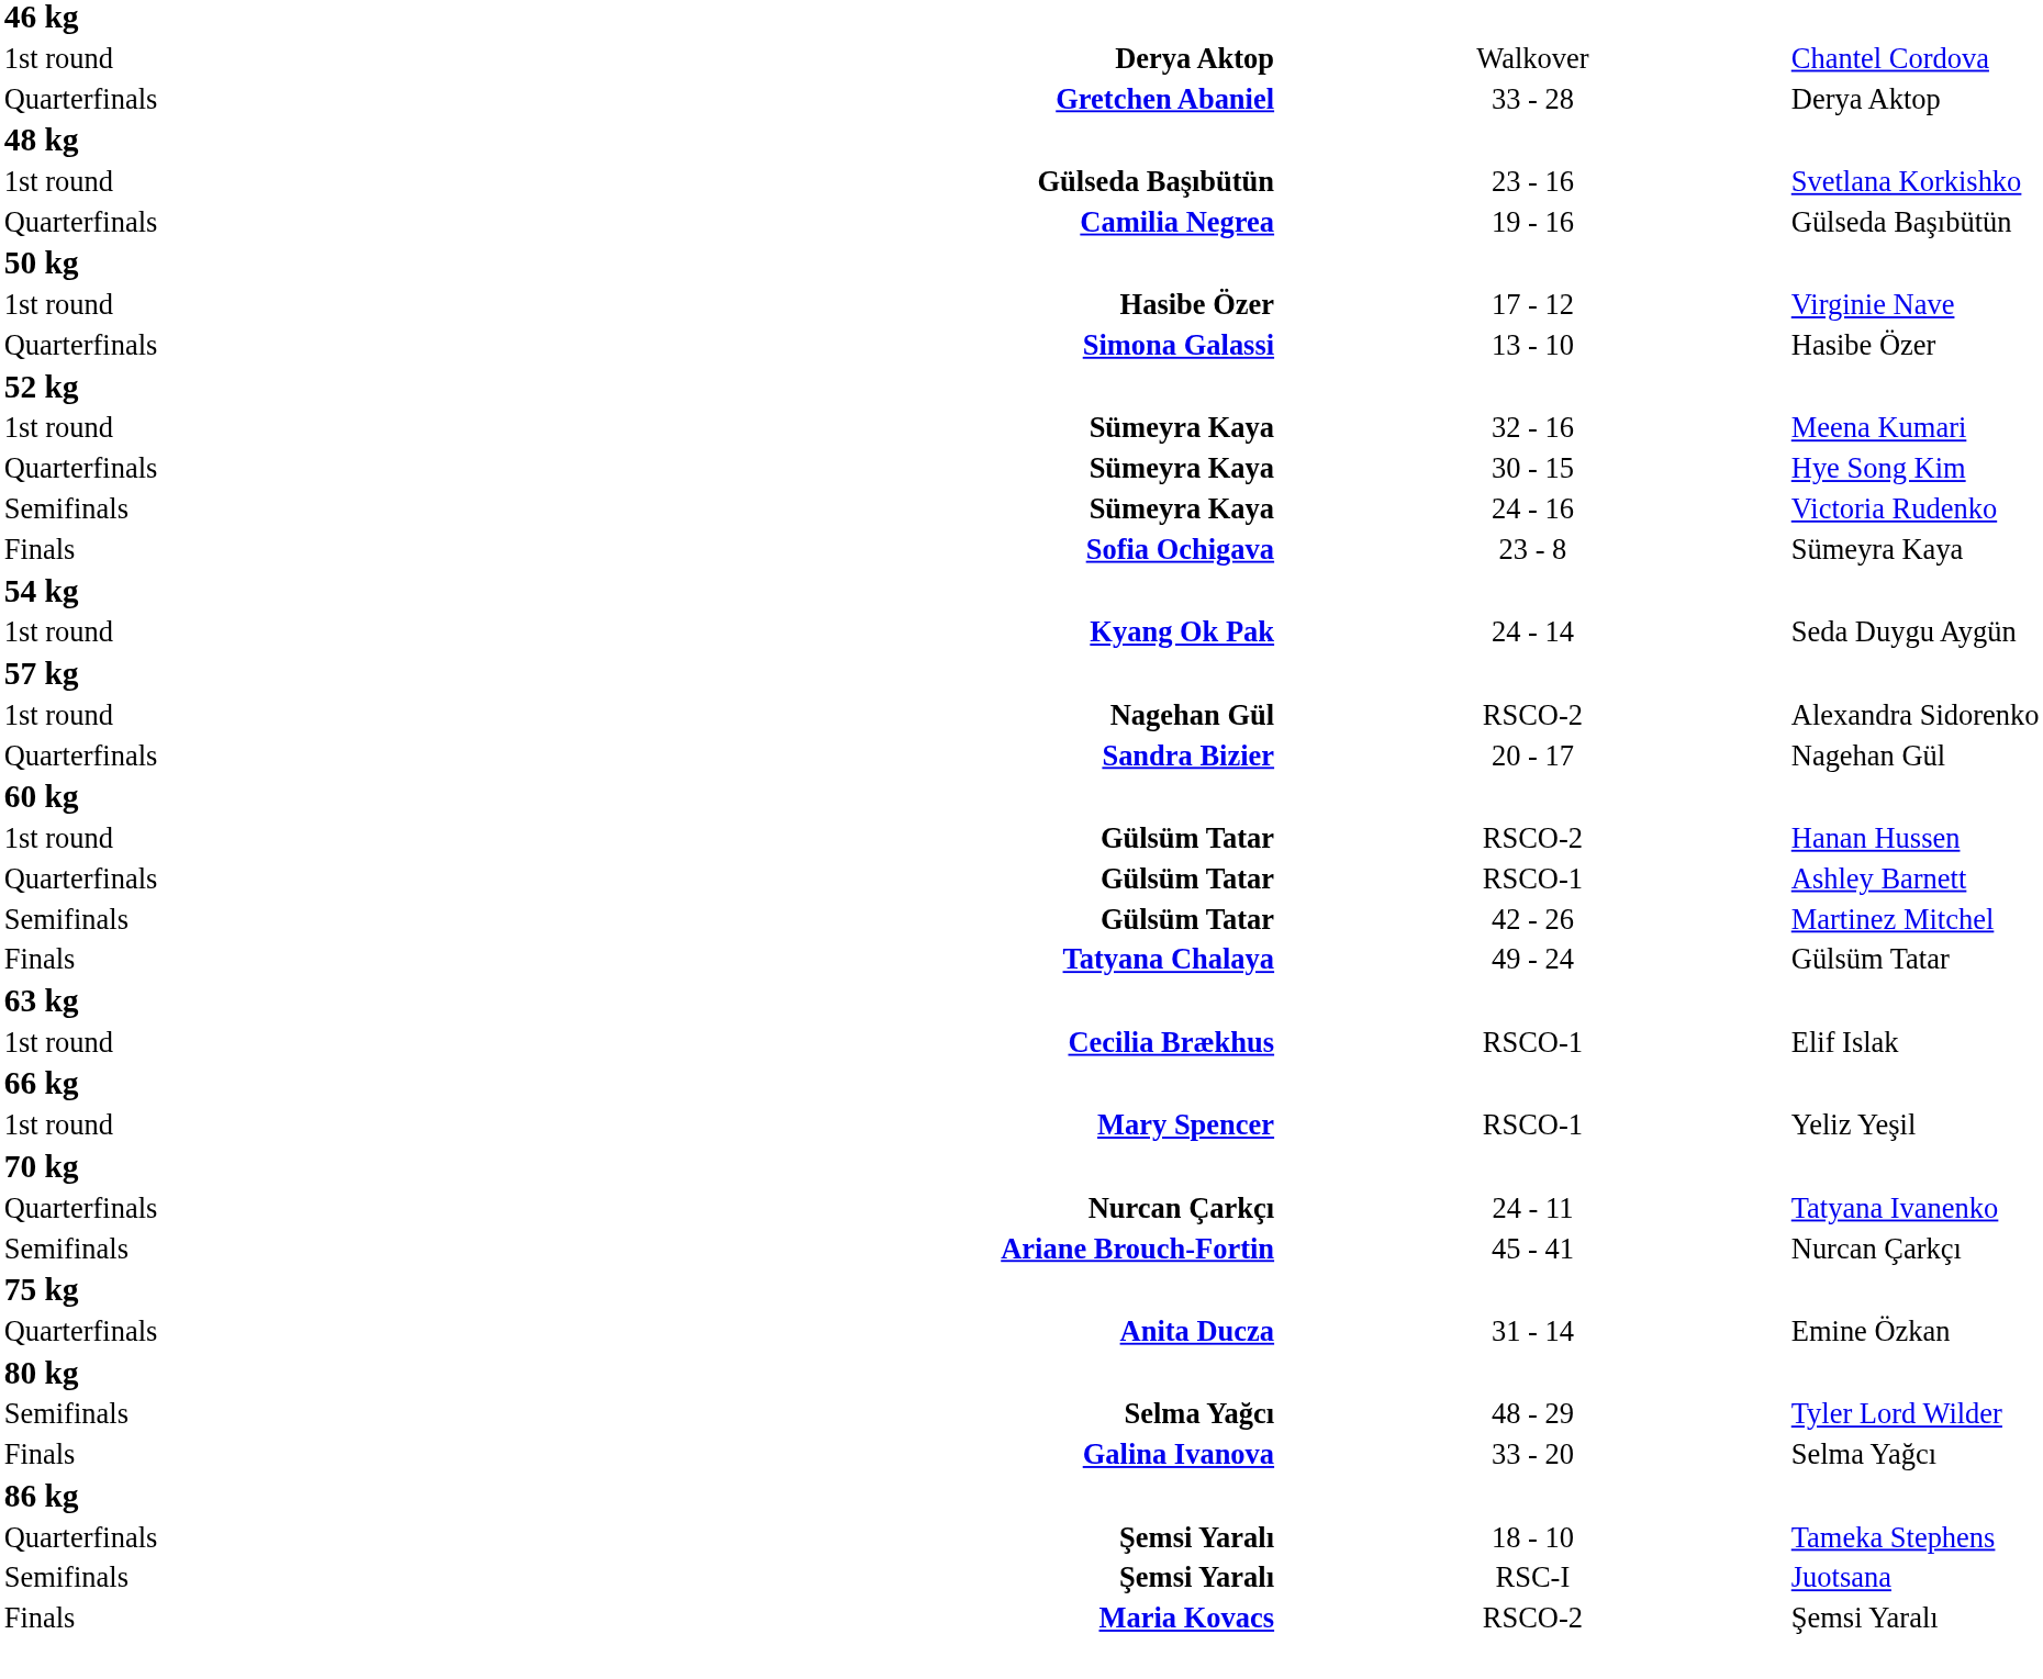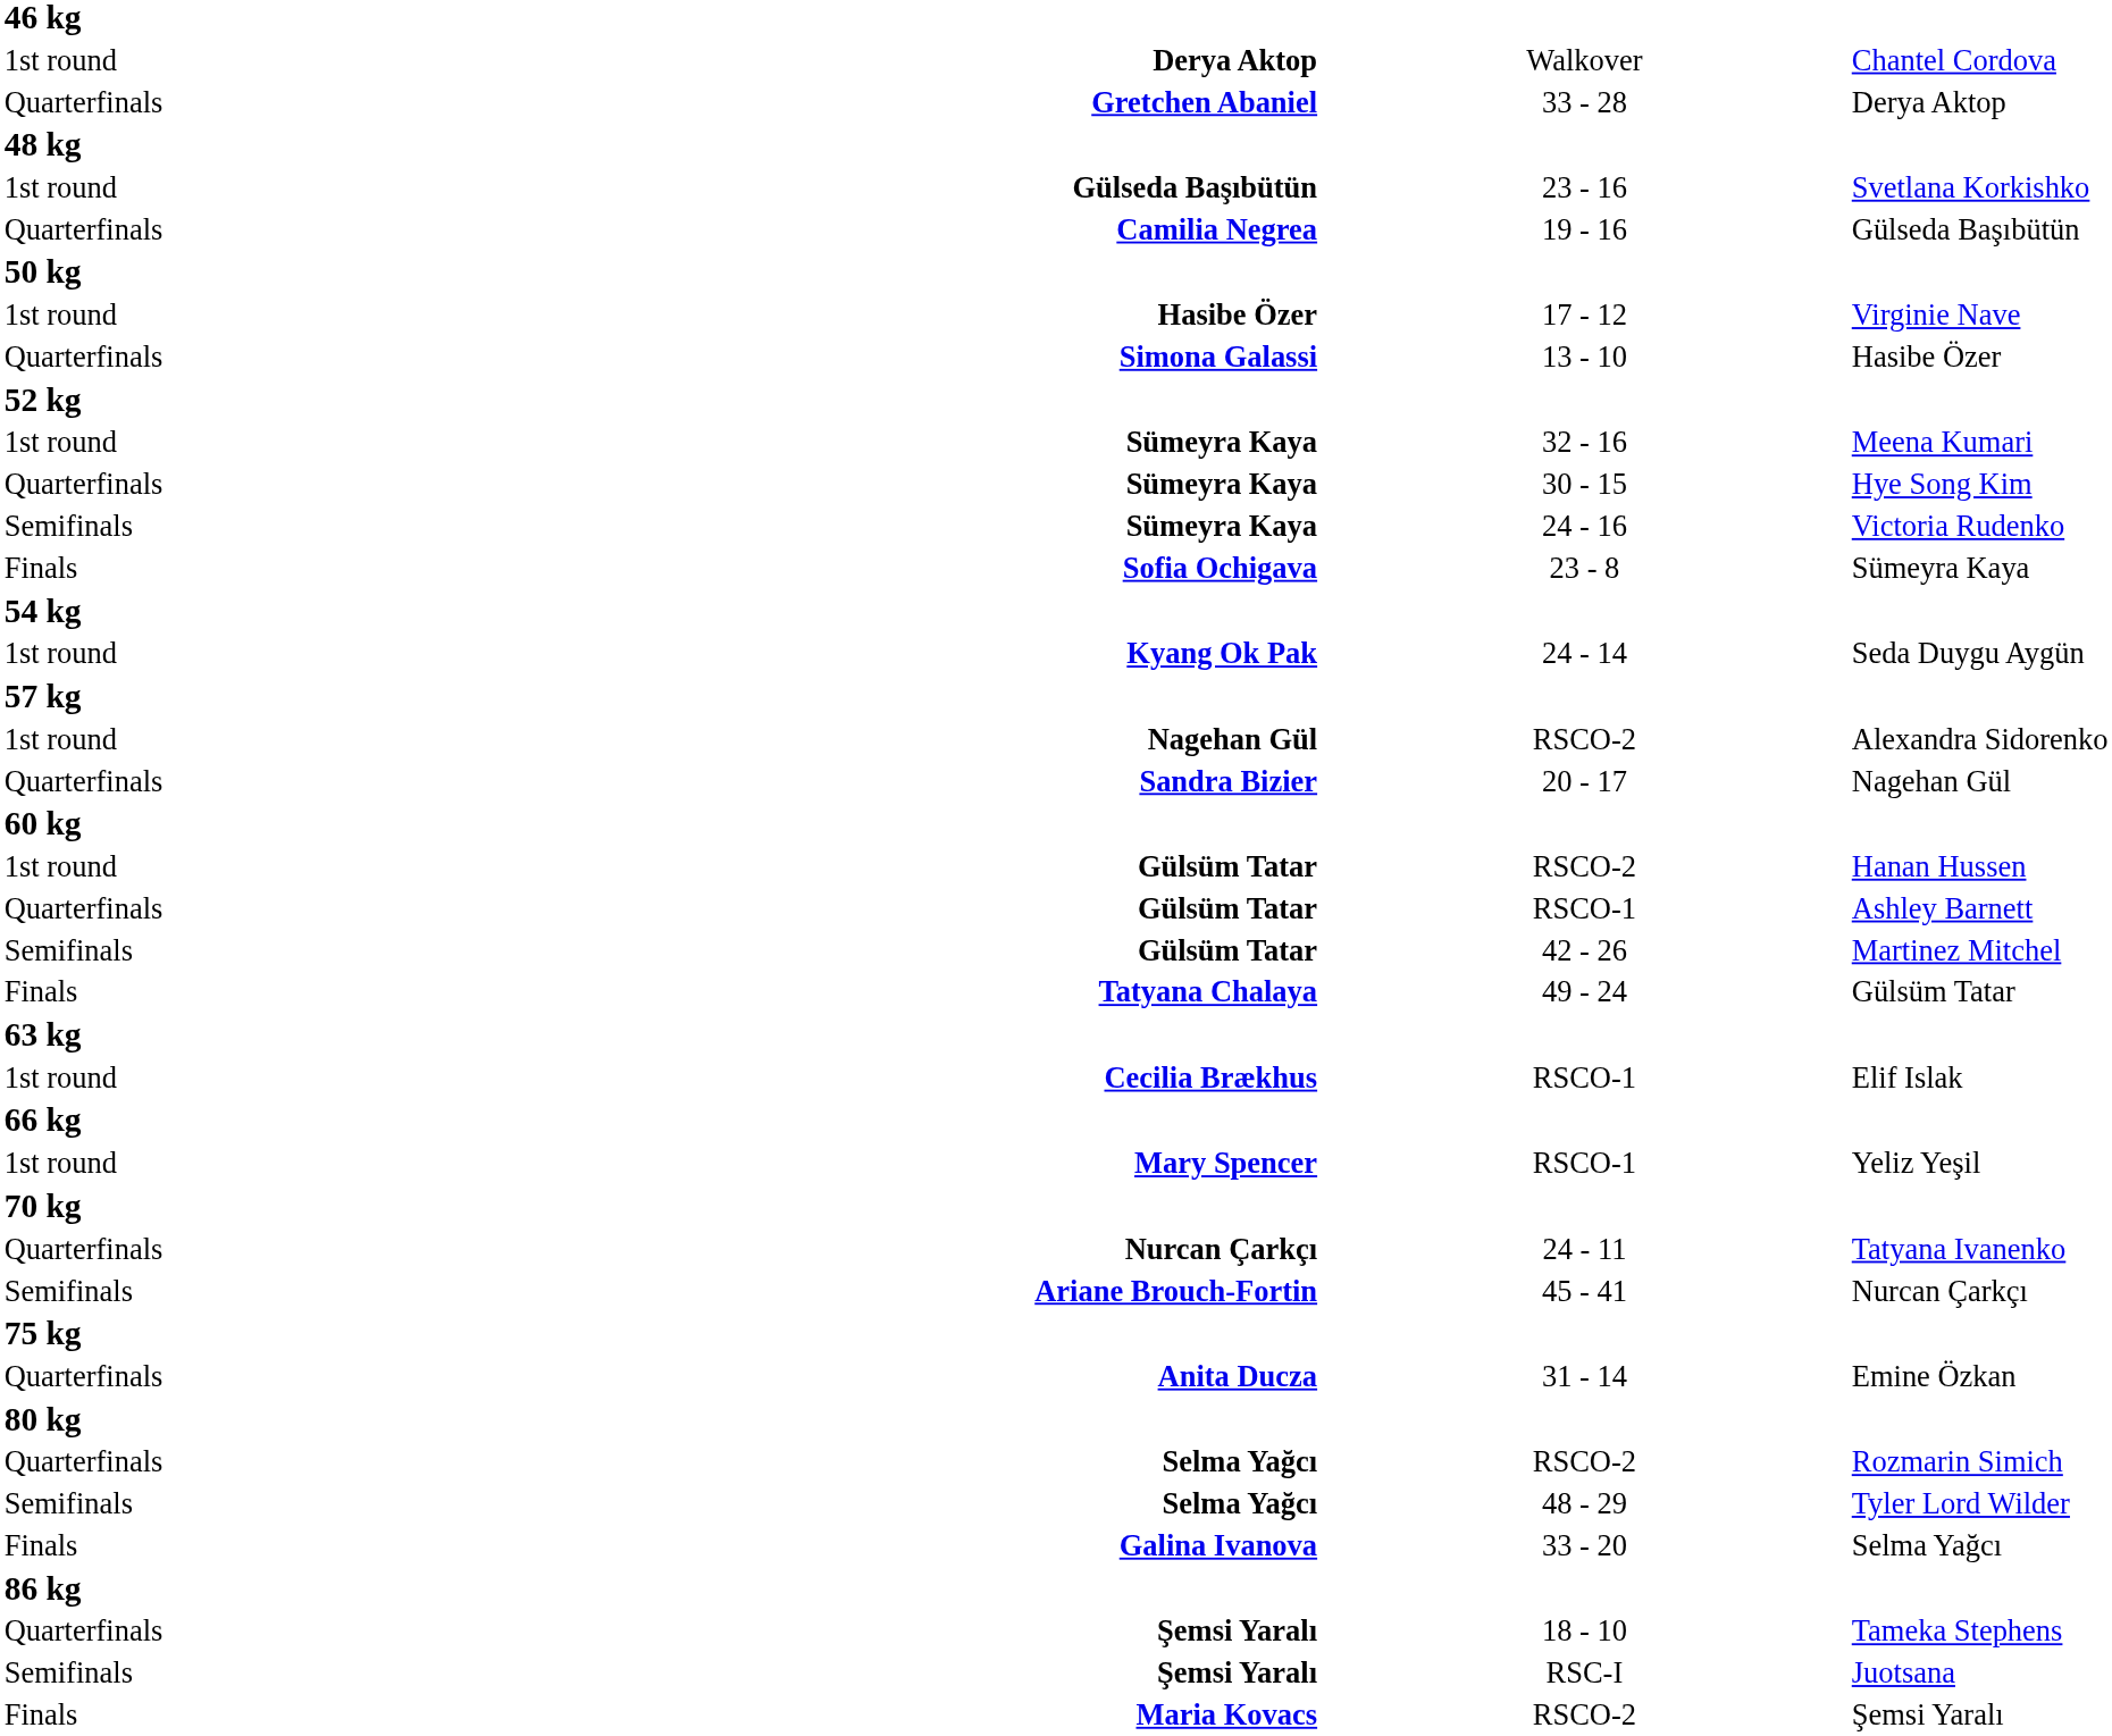+ row: Quarterfinals | Selma Yağcı | RSCO-2 | Rozmarin Simich
